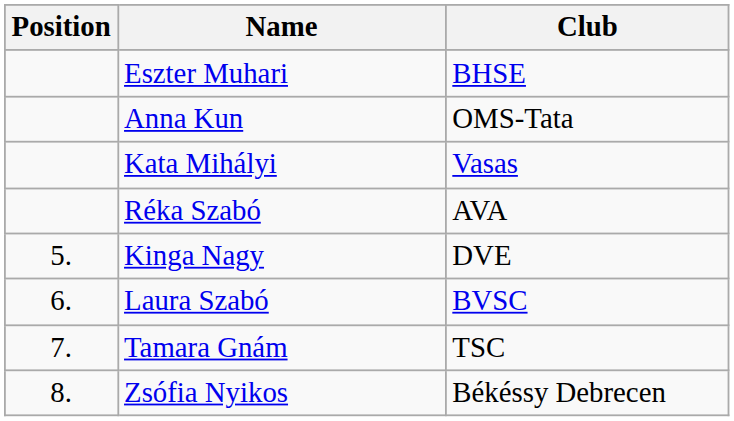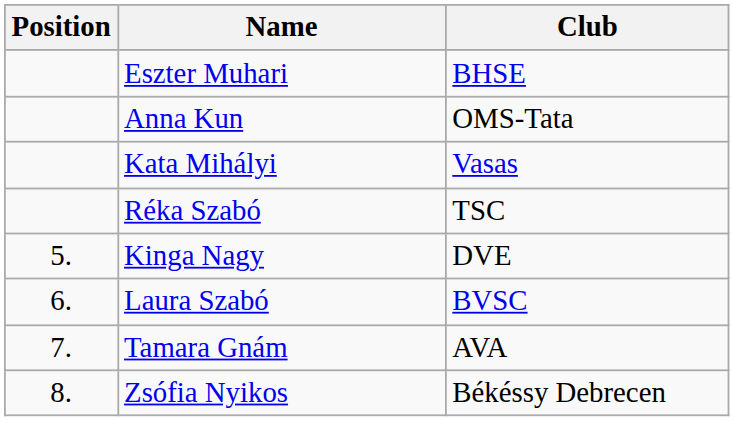Réka Szabó | Club: AVA -> TSC
Tamara Gnám | Club: TSC -> AVA
